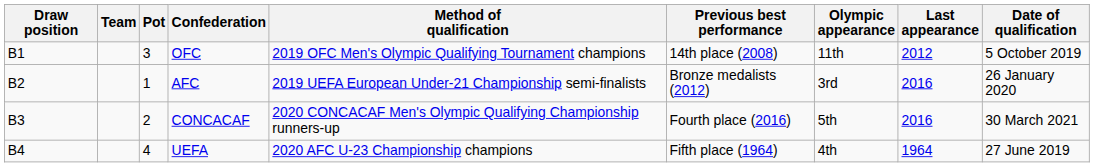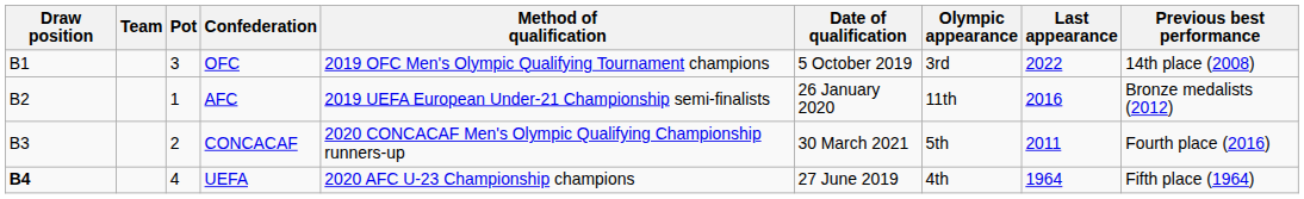columns swapped: Date of qualification <-> Previous best performance
OFC | Olympic appearance: 11th -> 3rd
OFC | Last appearance: 2012 -> 2022
AFC | Olympic appearance: 3rd -> 11th
CONCACAF | Last appearance: 2016 -> 2011
UEFA | Draw position: normal -> bold
